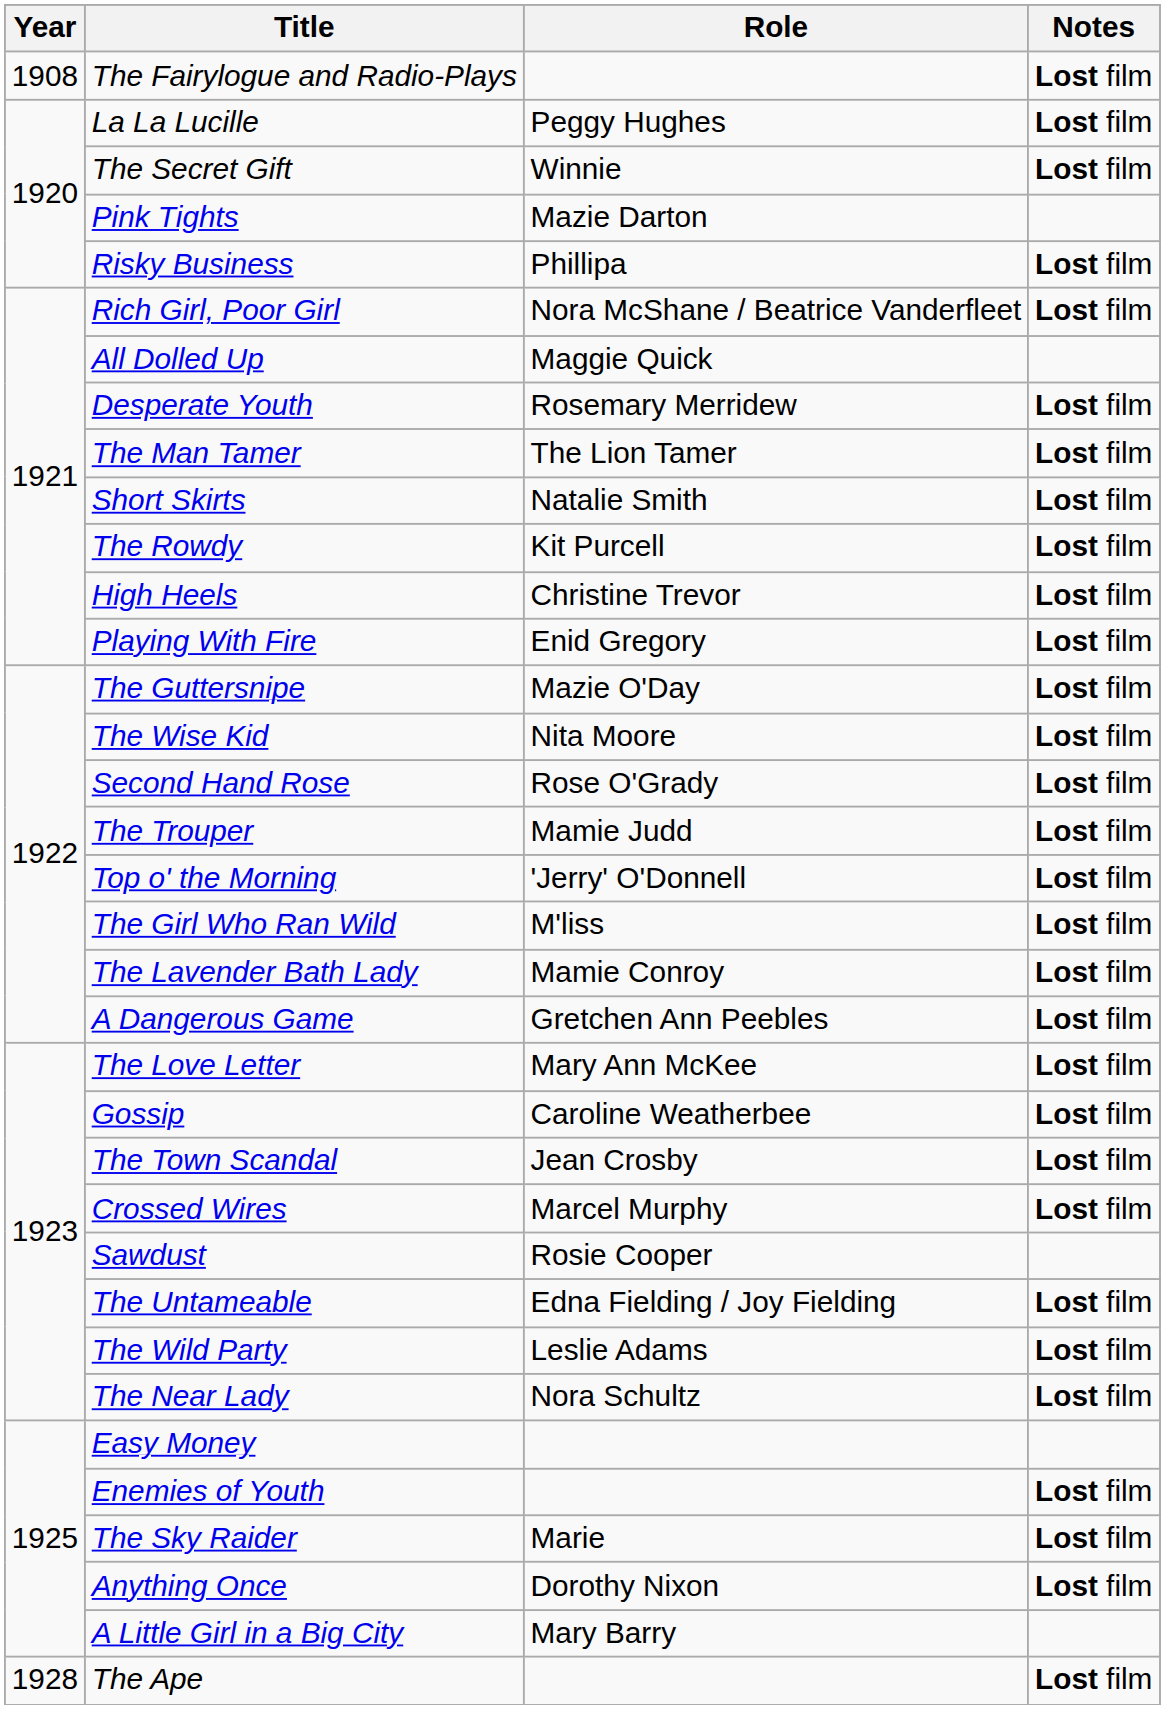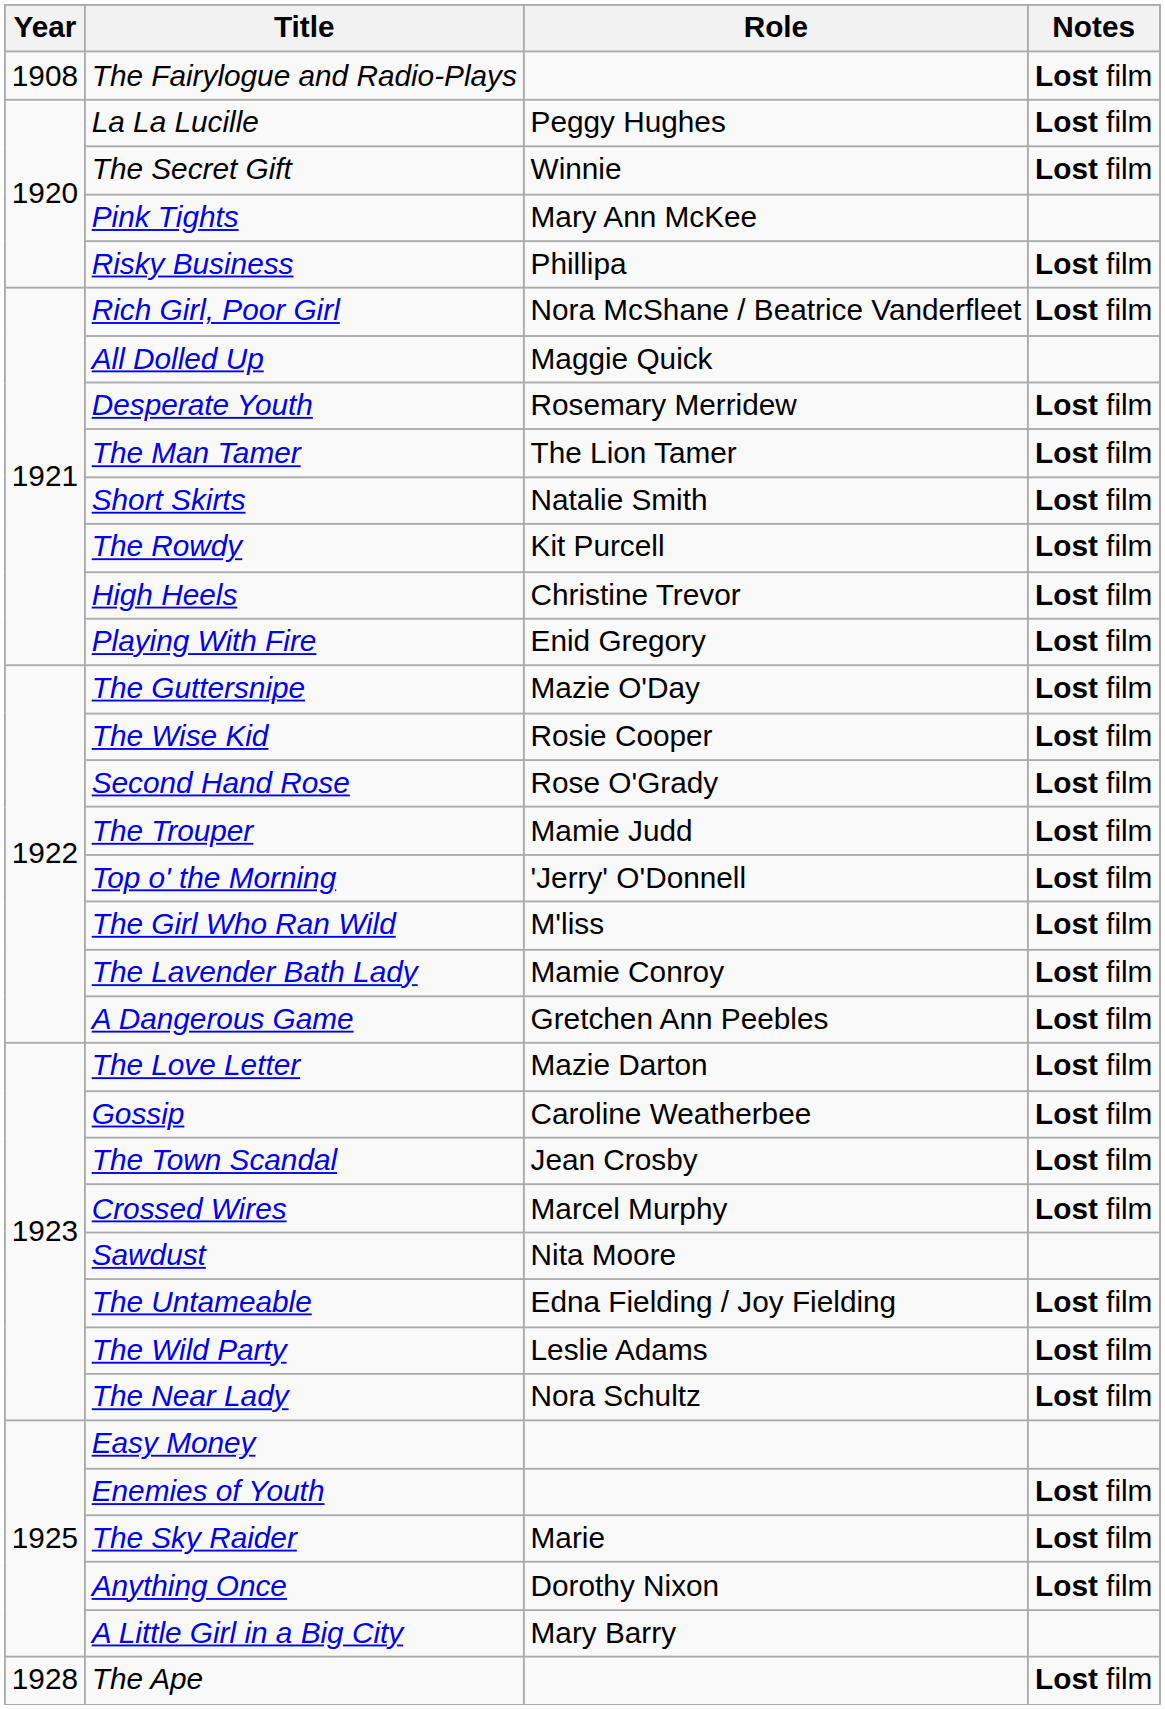Pink Tights | Role: Mazie Darton -> Mary Ann McKee
The Wise Kid | Role: Nita Moore -> Rosie Cooper
The Love Letter | Role: Mary Ann McKee -> Mazie Darton
Sawdust | Role: Rosie Cooper -> Nita Moore
